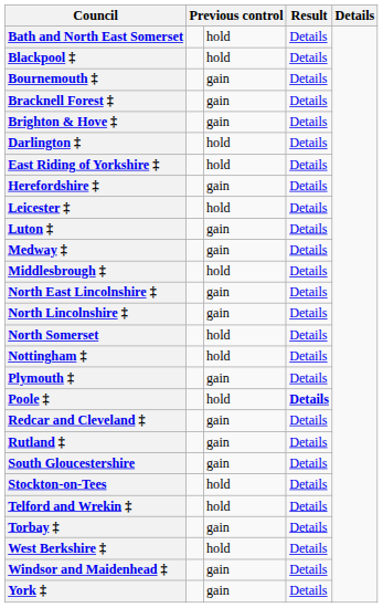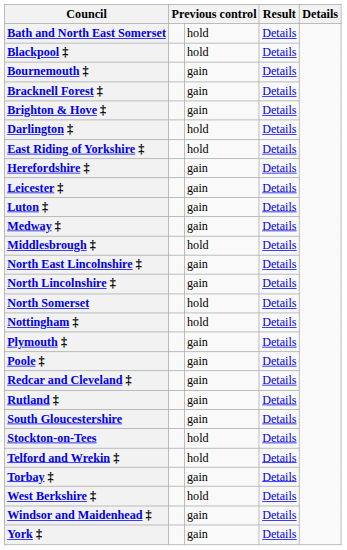Leicester ‡ | column 3: hold -> gain
Poole ‡ | column 3: hold -> gain
Poole ‡ | column 4: bold -> normal
